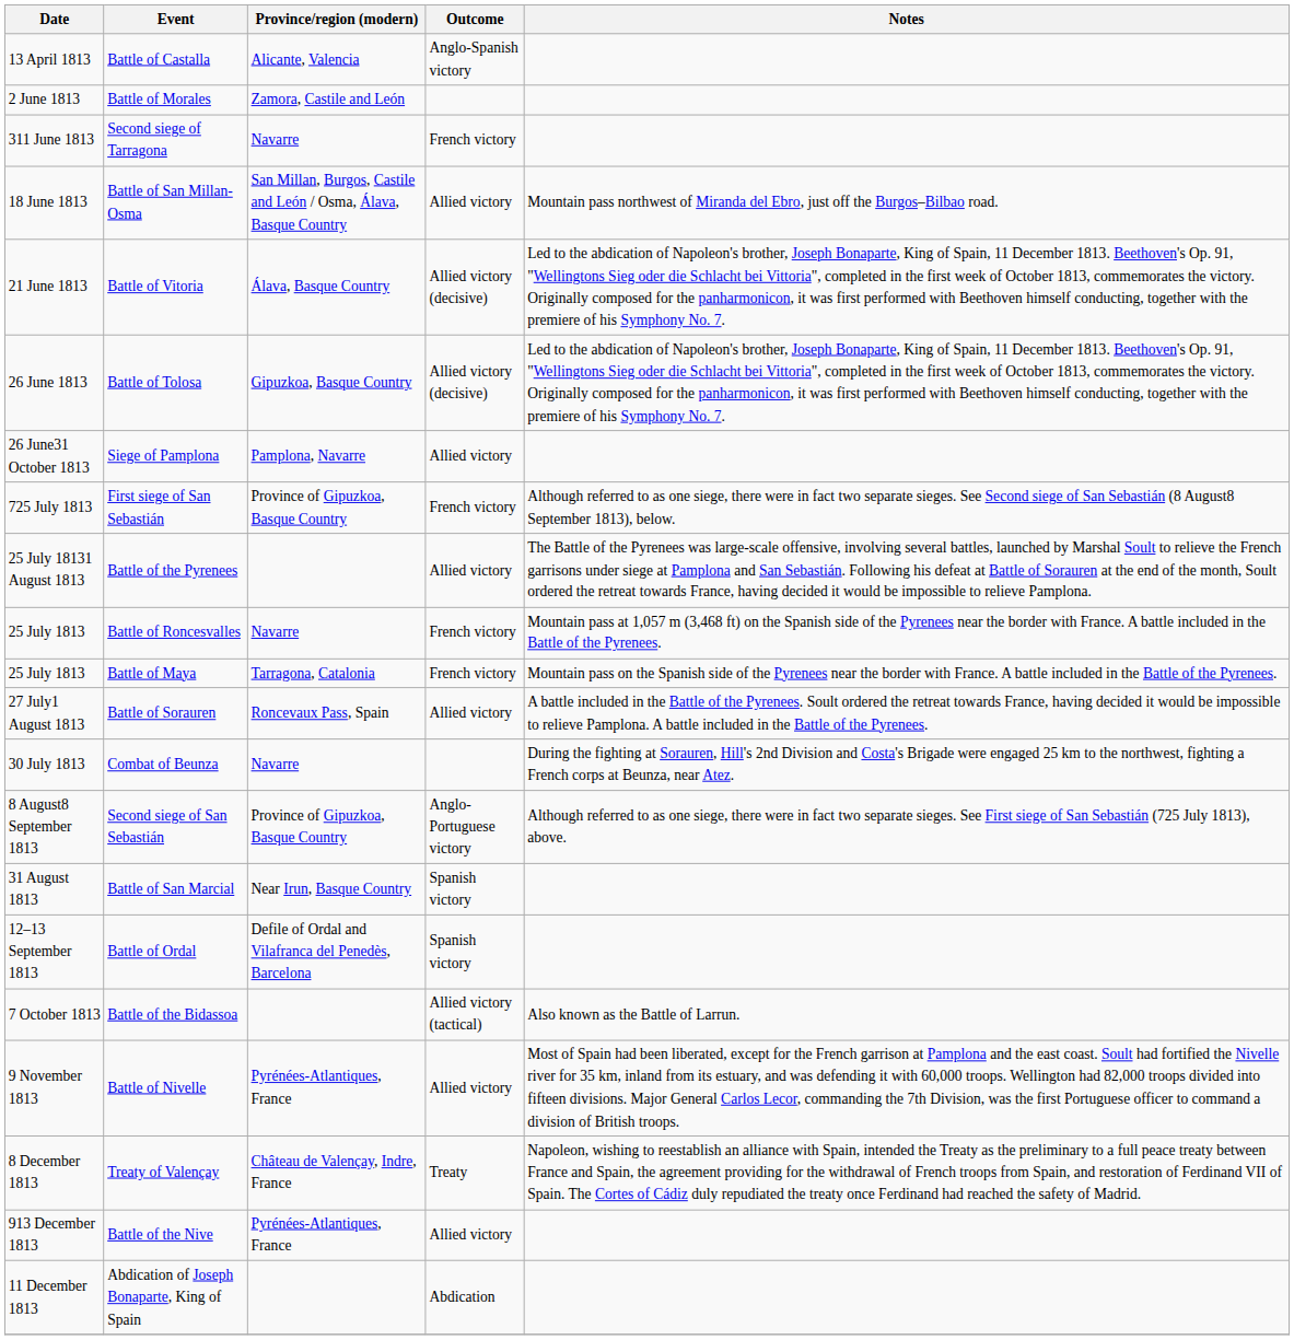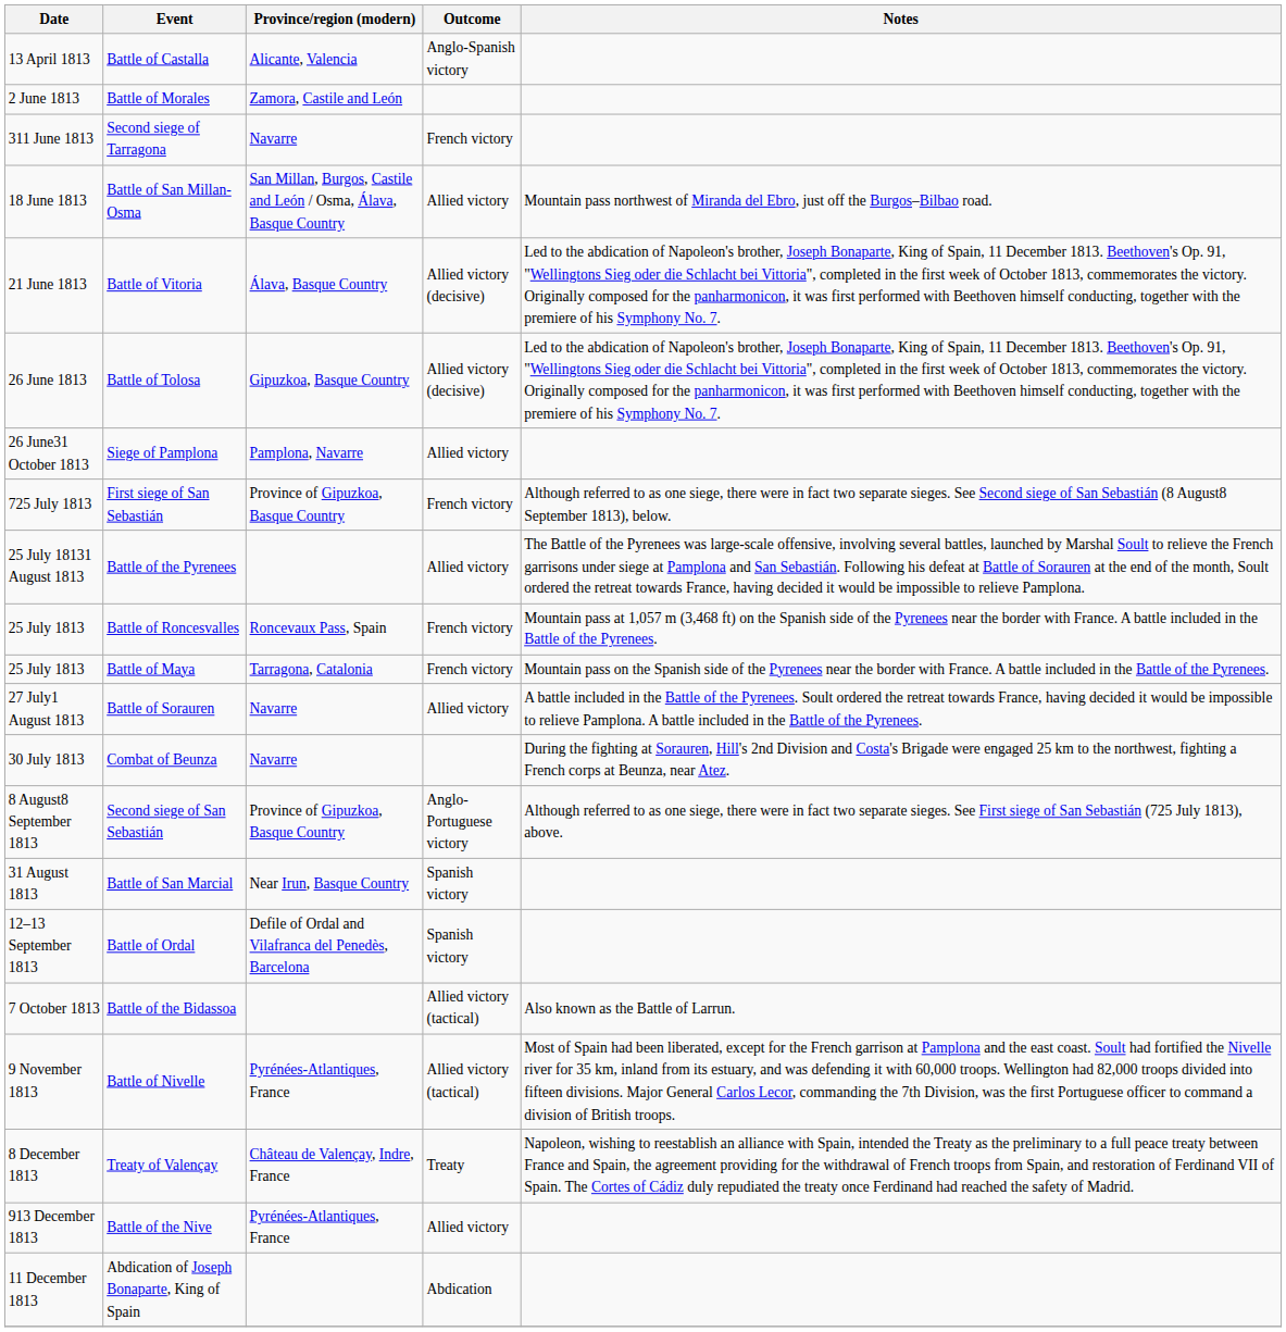Battle of Roncesvalles | Province/region (modern): Navarre -> Roncevaux Pass, Spain
Battle of Sorauren | Province/region (modern): Roncevaux Pass, Spain -> Navarre
Battle of Nivelle | Outcome: Allied victory -> Allied victory (tactical)
